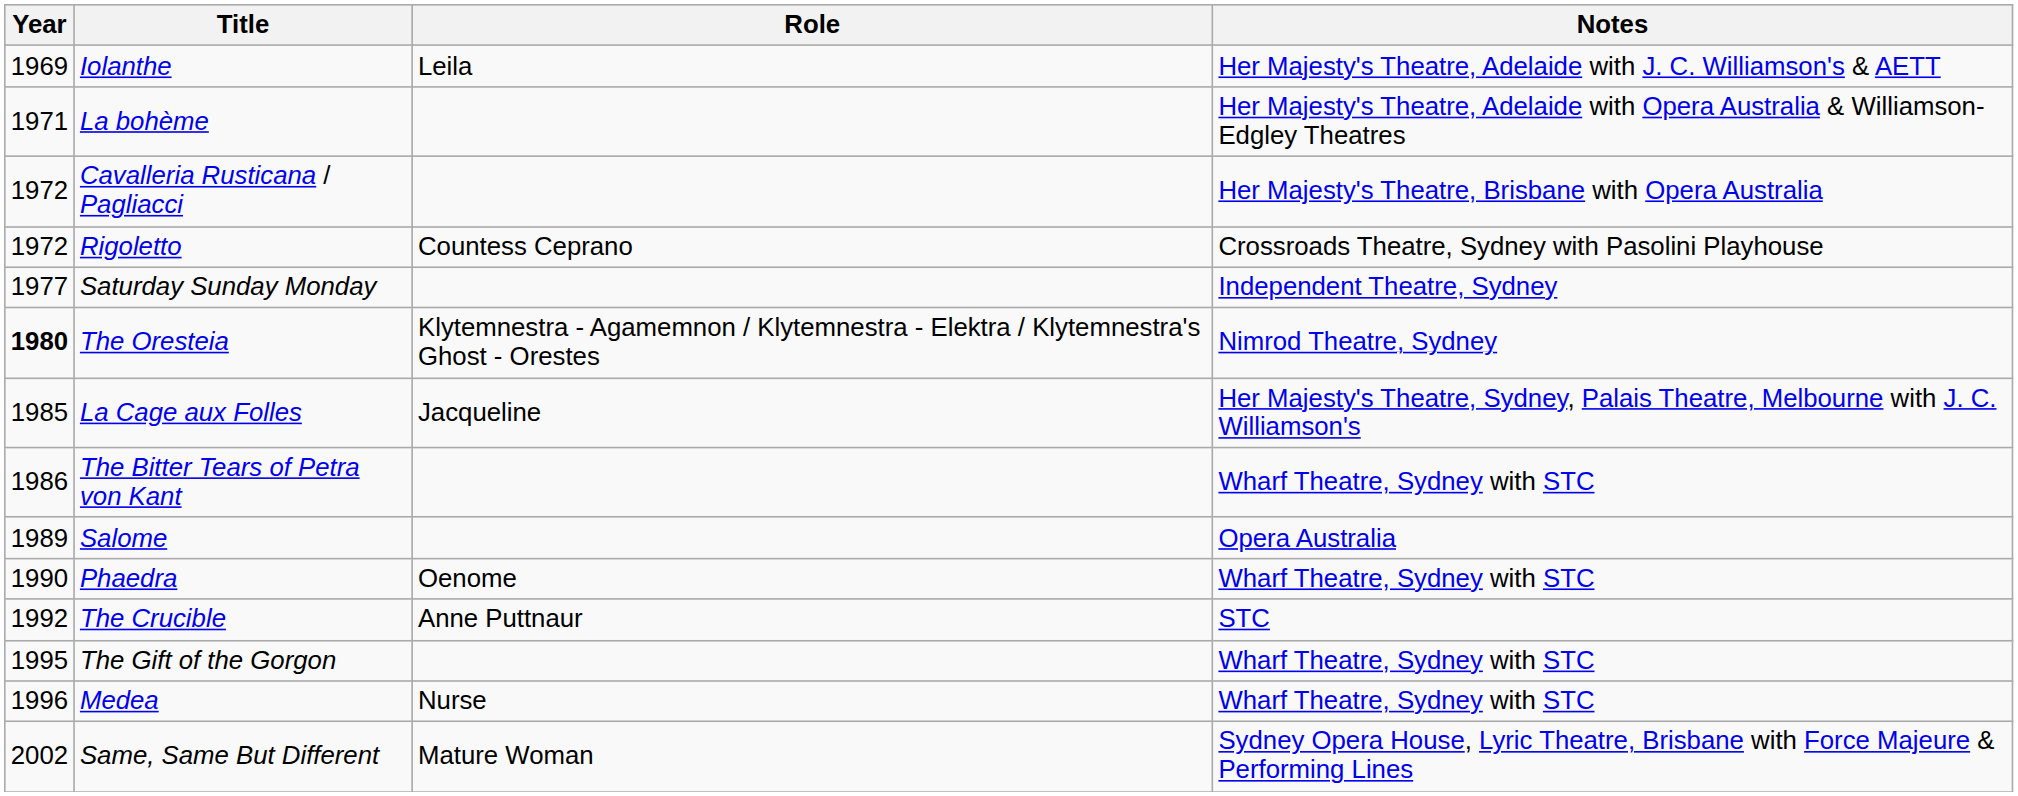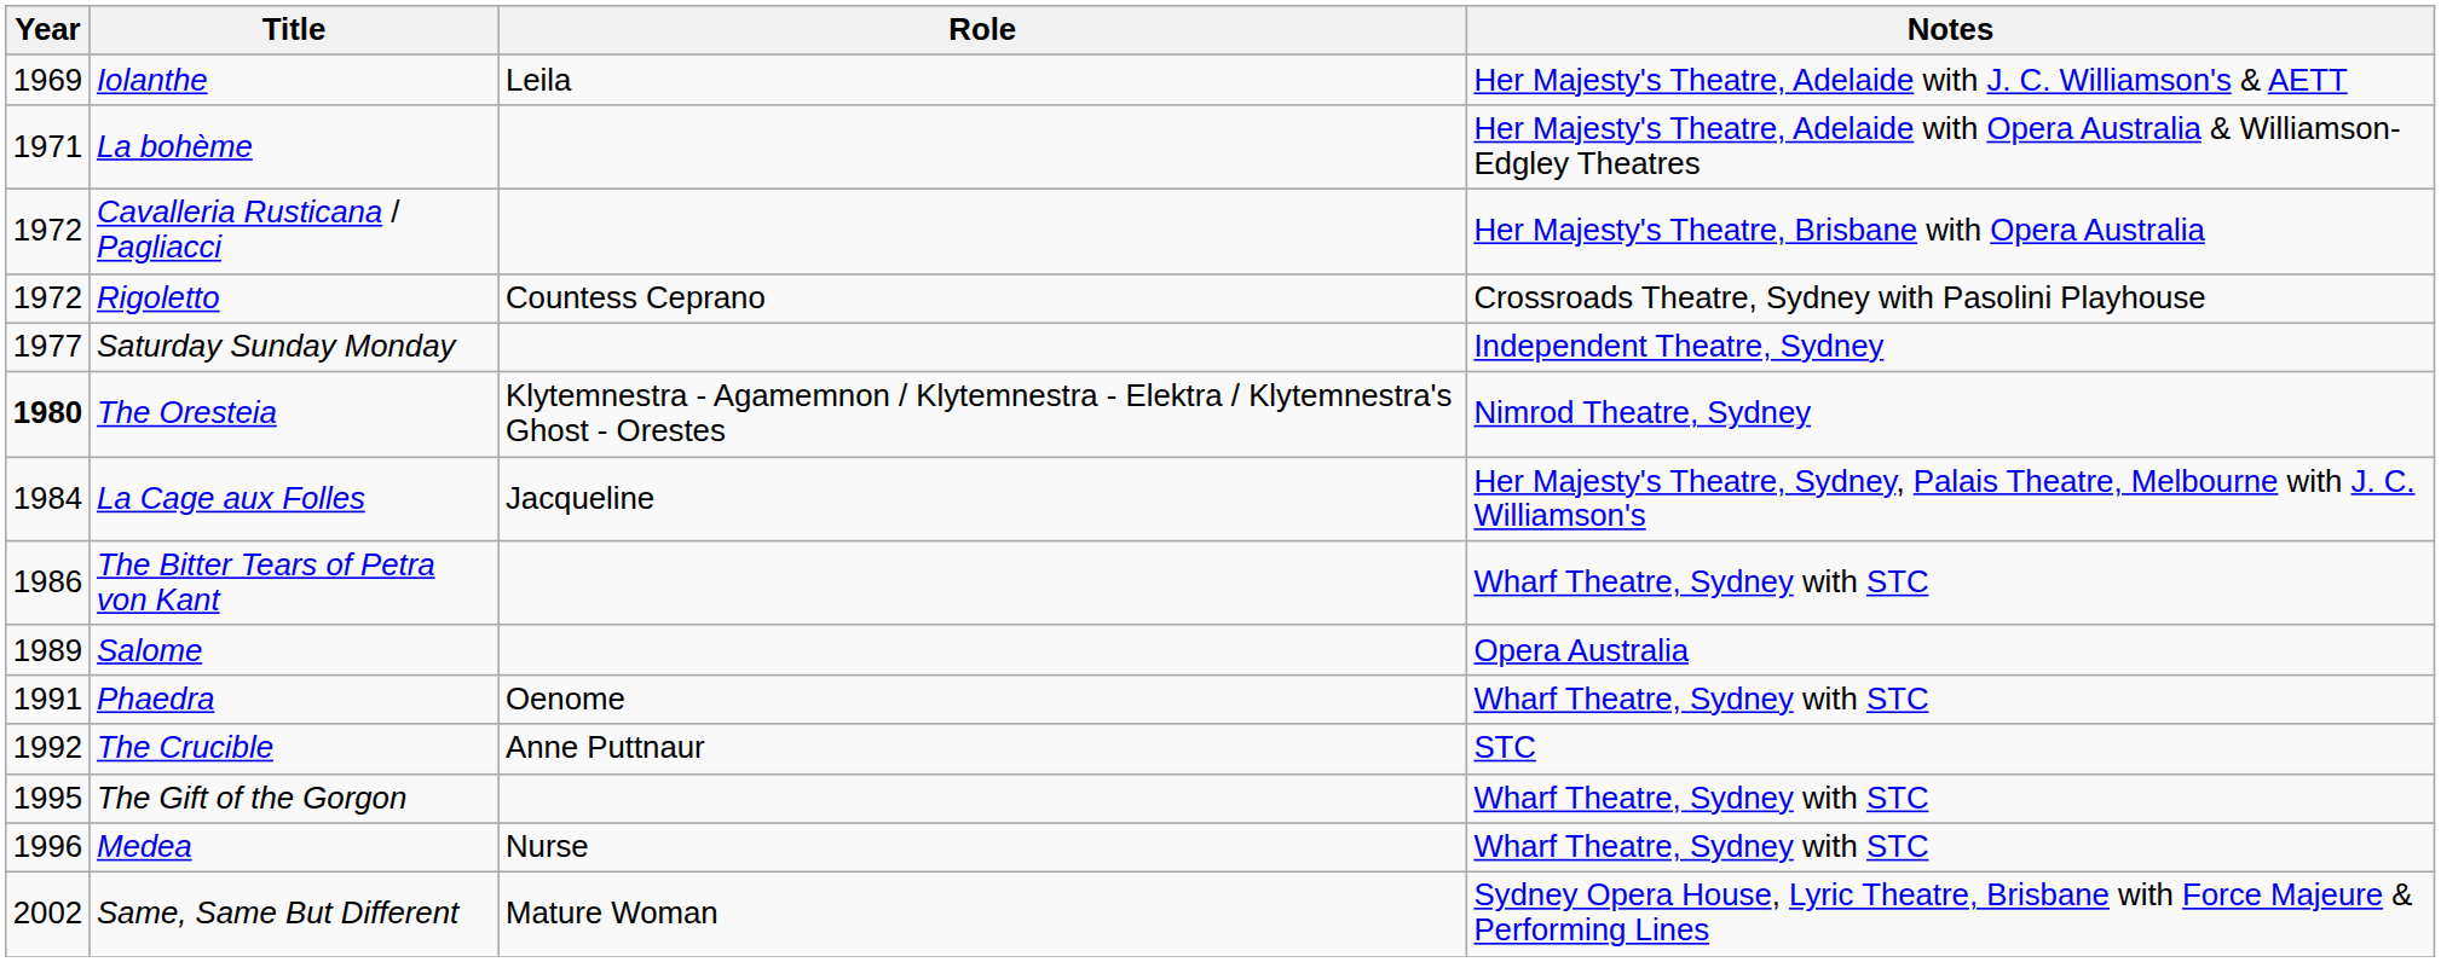La Cage aux Folles | Year: 1985 -> 1984
Phaedra | Year: 1990 -> 1991
